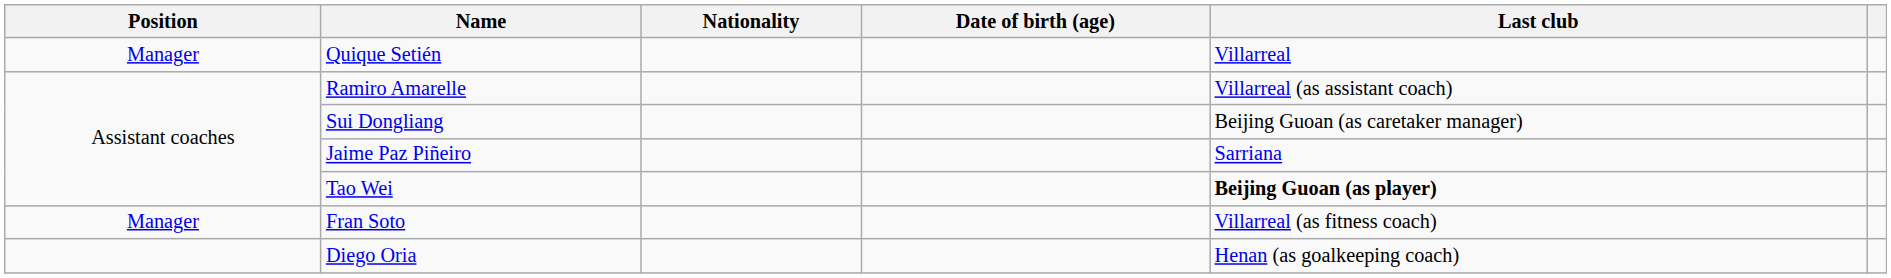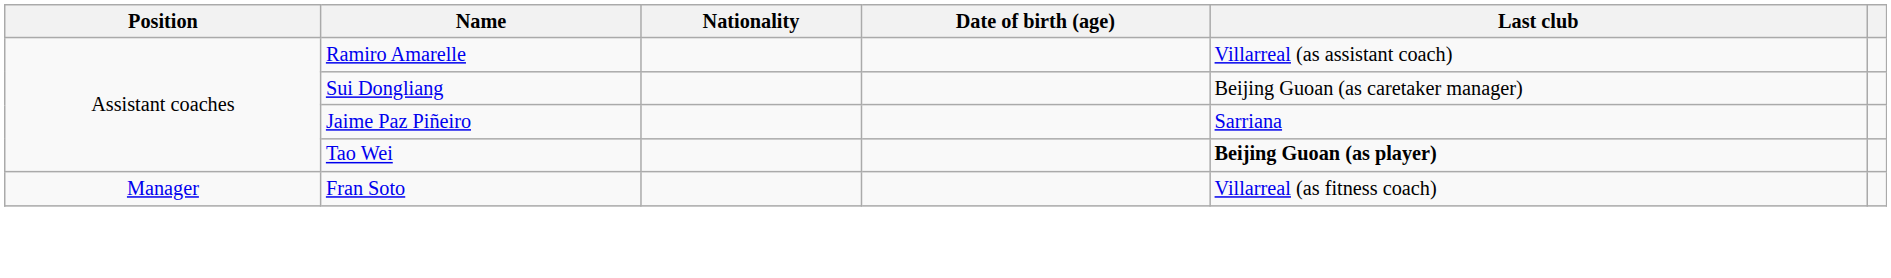- row: Manager | Quique Setién | Villarreal
- row: Diego Oria | Henan (as goalkeeping coach)
